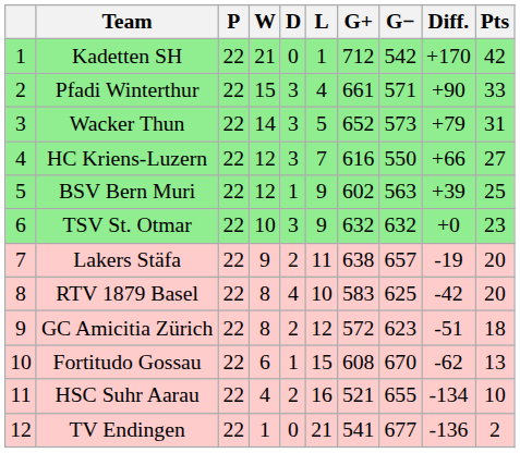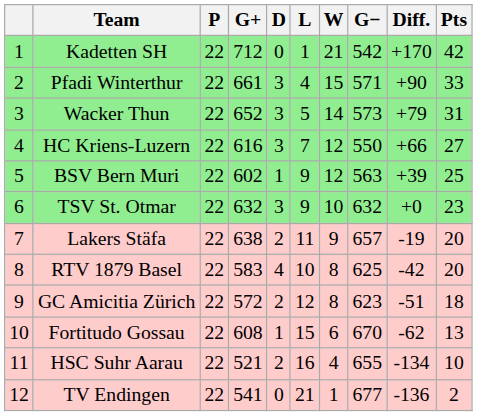columns swapped: W <-> G+
